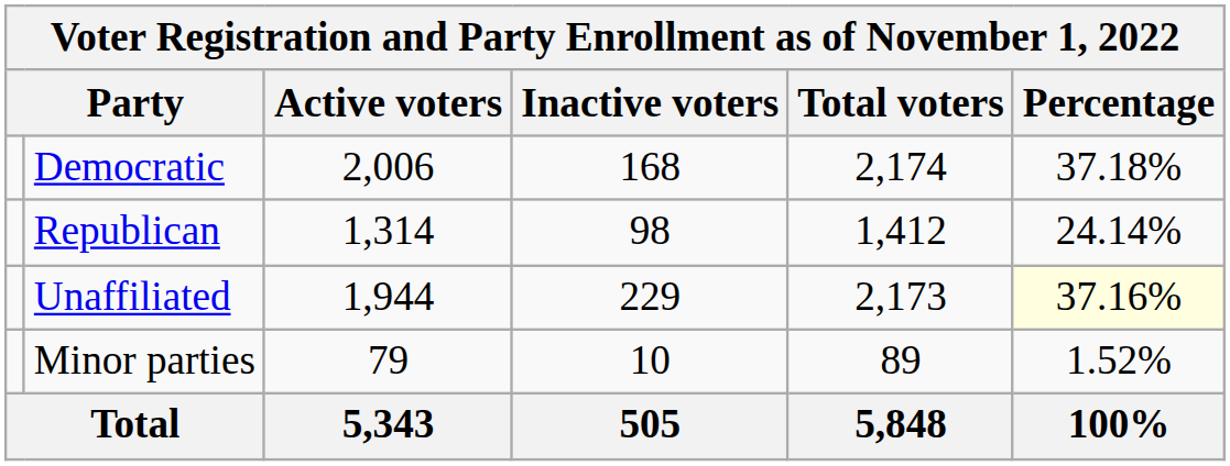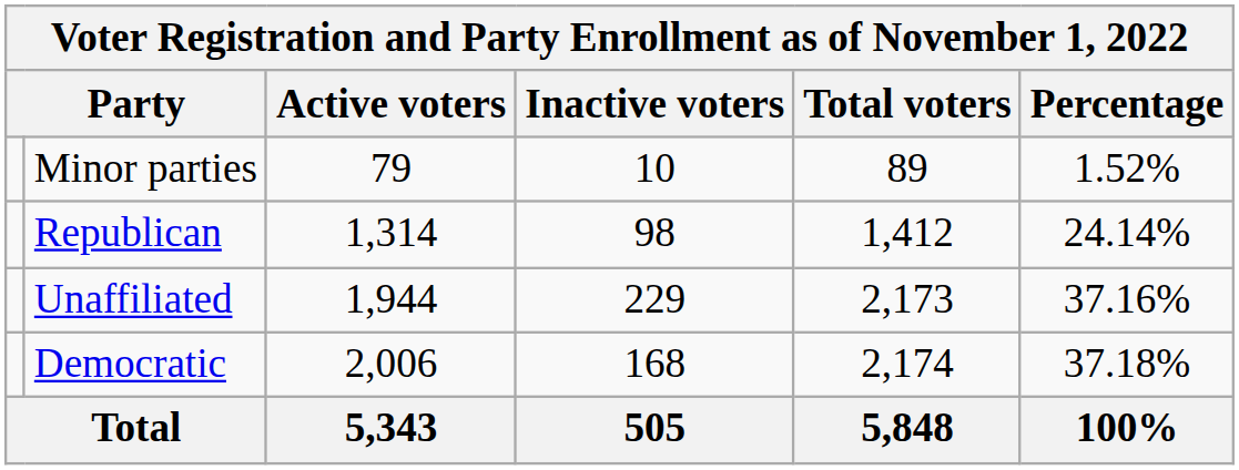rows swapped: Democratic <-> Minor parties
Unaffiliated | Percentage: lightyellow background -> no background
